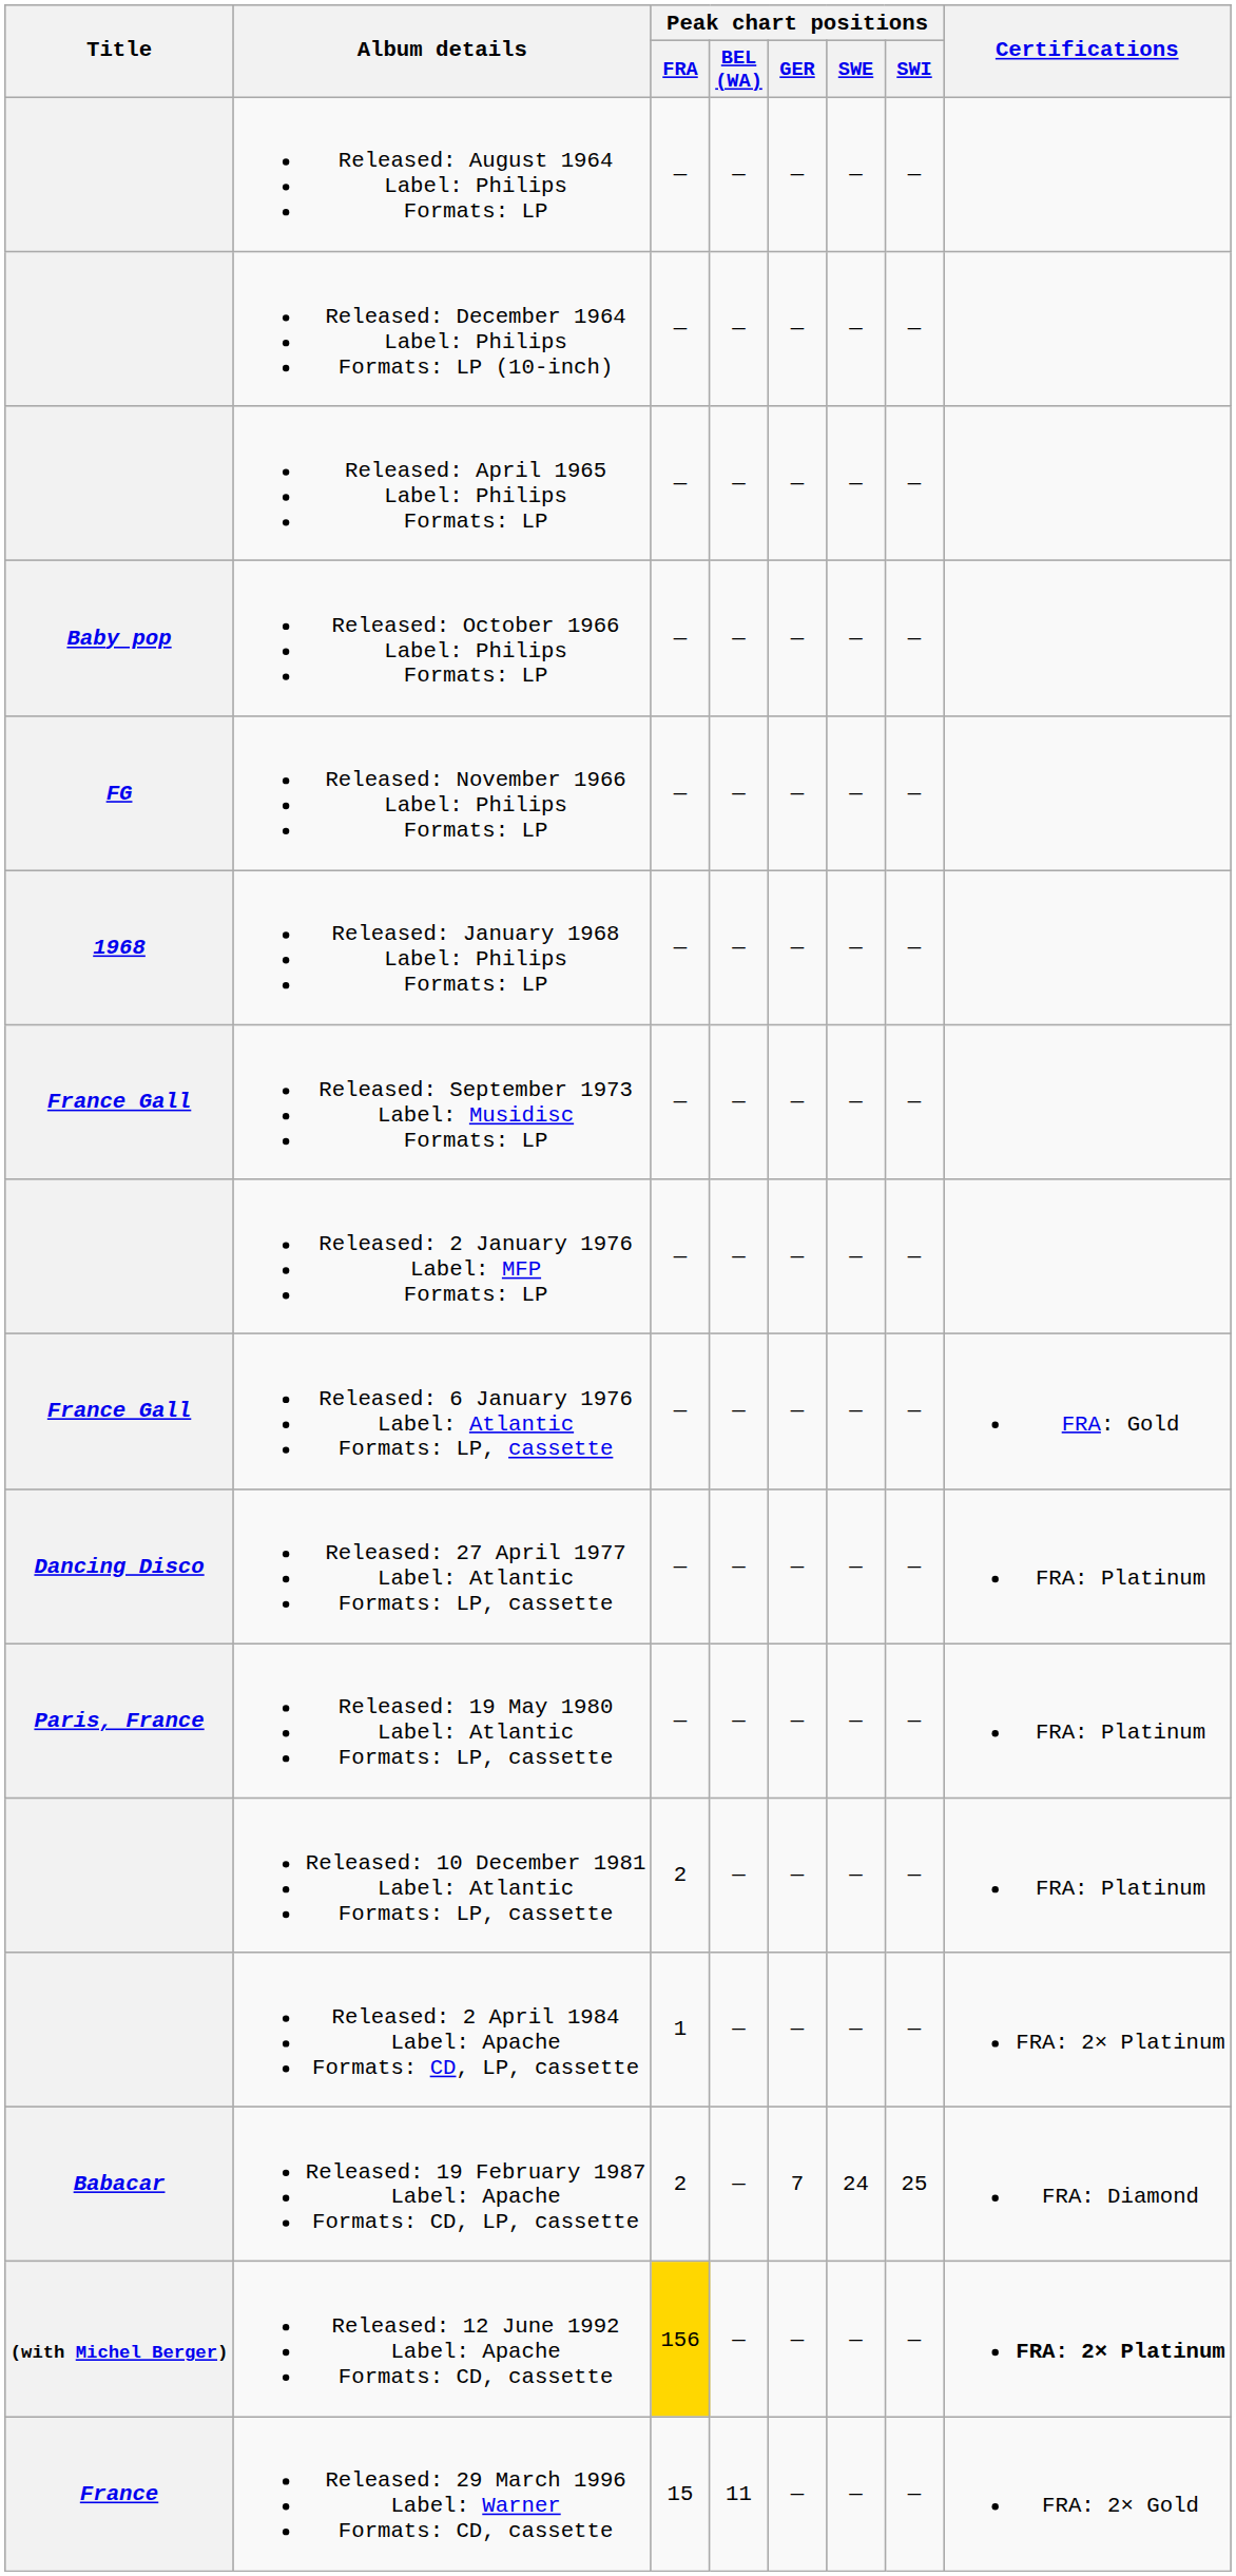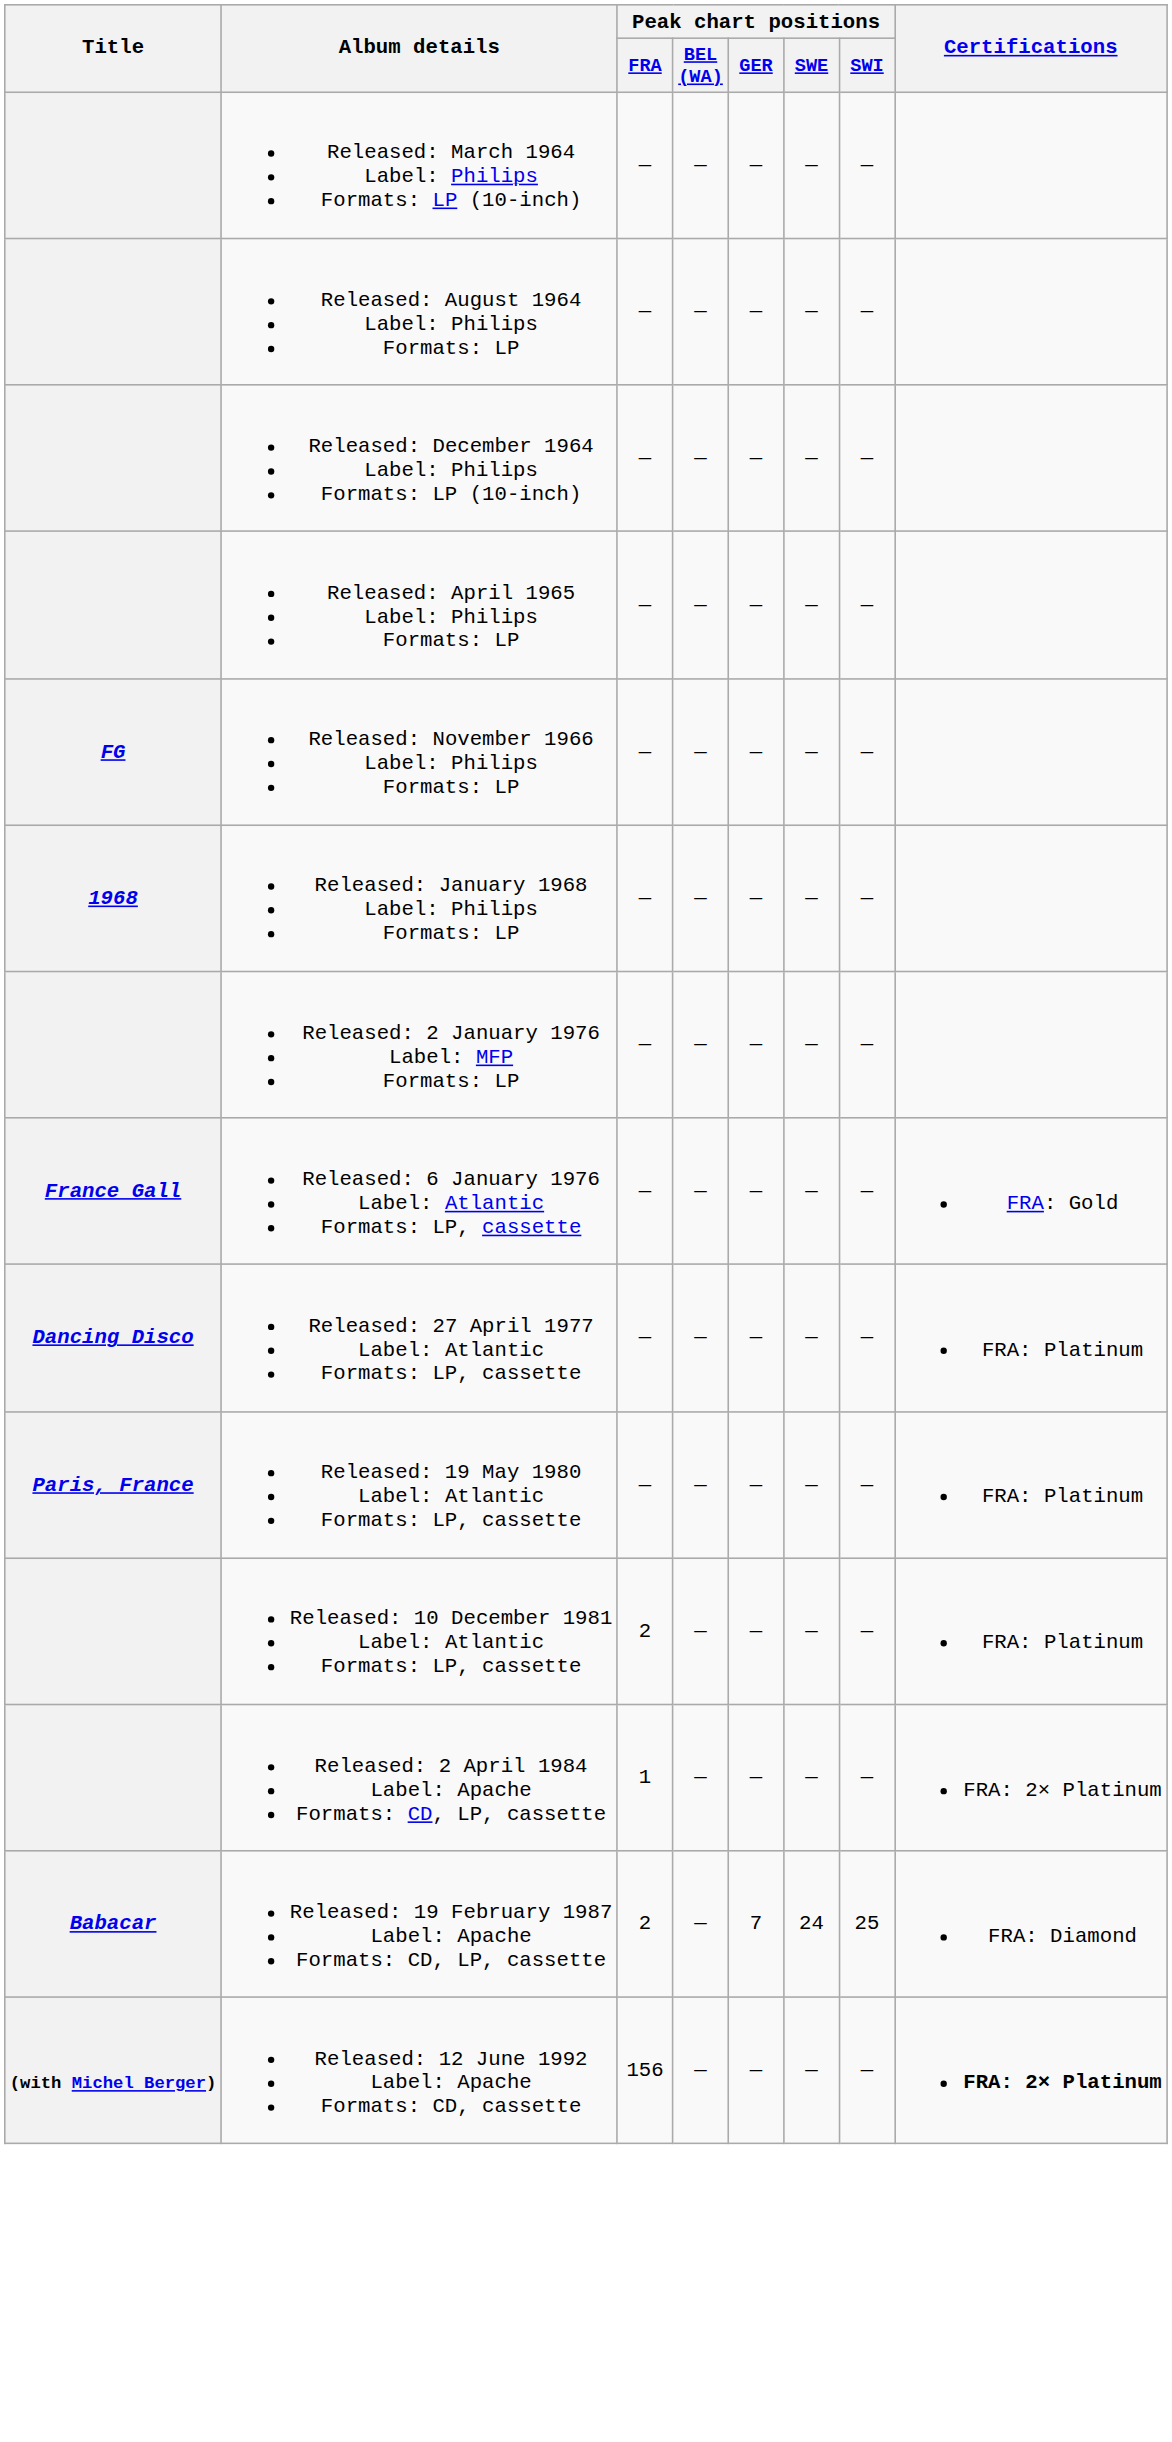+ row: Released: March 1964 Label: Philips Formats: LP (10-inch) | — | — | — | — | —
- row: Baby pop | Released: October 1966 Label: Philips Formats: LP | — | — | — | — | —
- row: France Gall | Released: September 1973 Label: Musidisc Formats: LP | — | — | — | — | —
Released: 12 June 1992 Label: Apache Formats: CD, cassette | Peak chart positions / FRA: gold background -> no background
- row: France | Released: 29 March 1996 Label: Warner Formats: CD, cassette | 15 | 11 | — | — | — | FRA: 2× Gold
